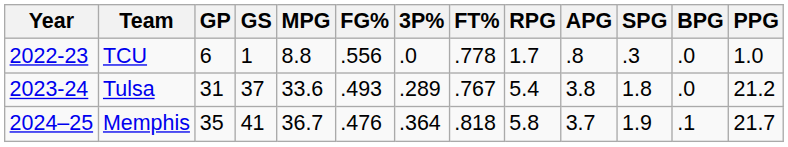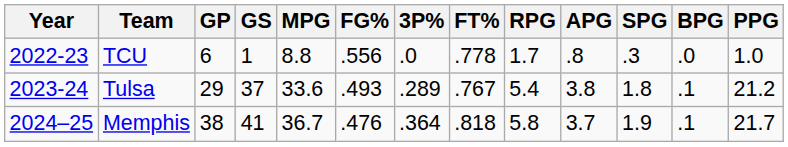Tulsa | GP: 31 -> 29
Tulsa | BPG: .0 -> .1
Memphis | GP: 35 -> 38
